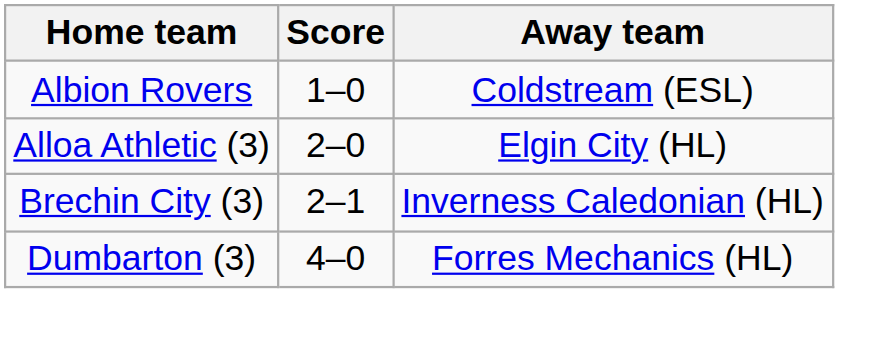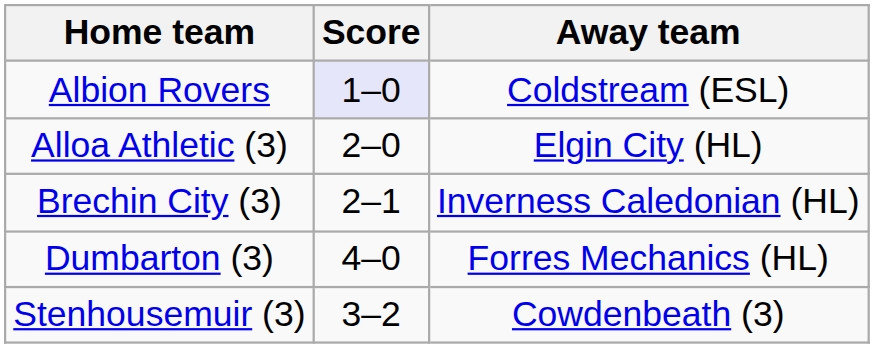Albion Rovers | Score: no background -> lavender background
+ row: Stenhousemuir (3) | 3–2 | Cowdenbeath (3)
